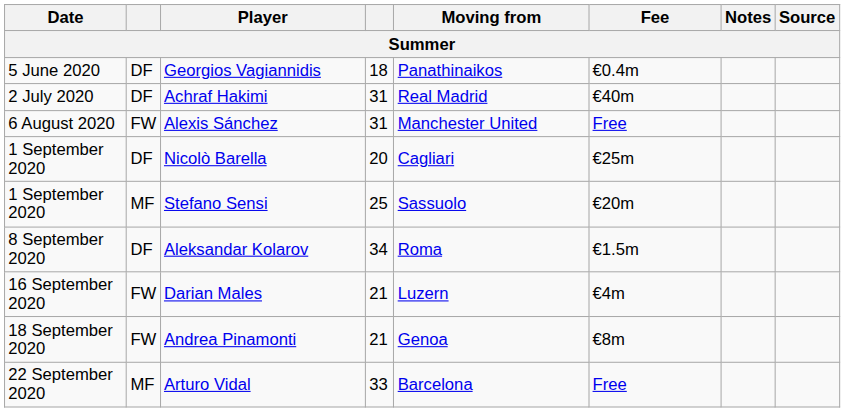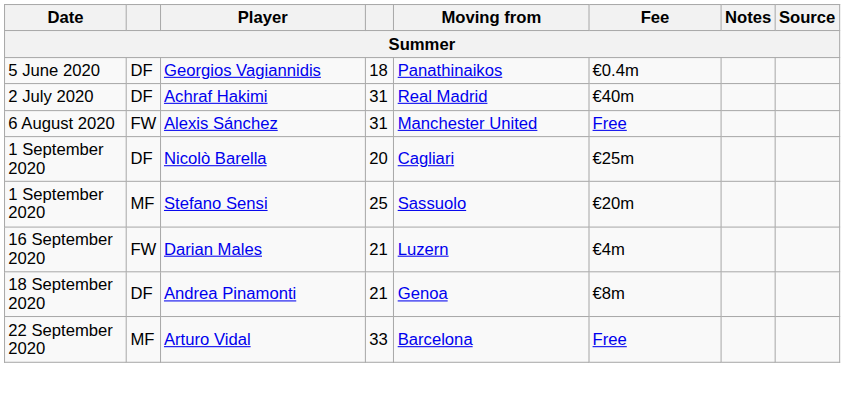- row: 8 September 2020 | DF | Aleksandar Kolarov | 34 | Roma | €1.5m
Andrea Pinamonti | column 2: FW -> DF
